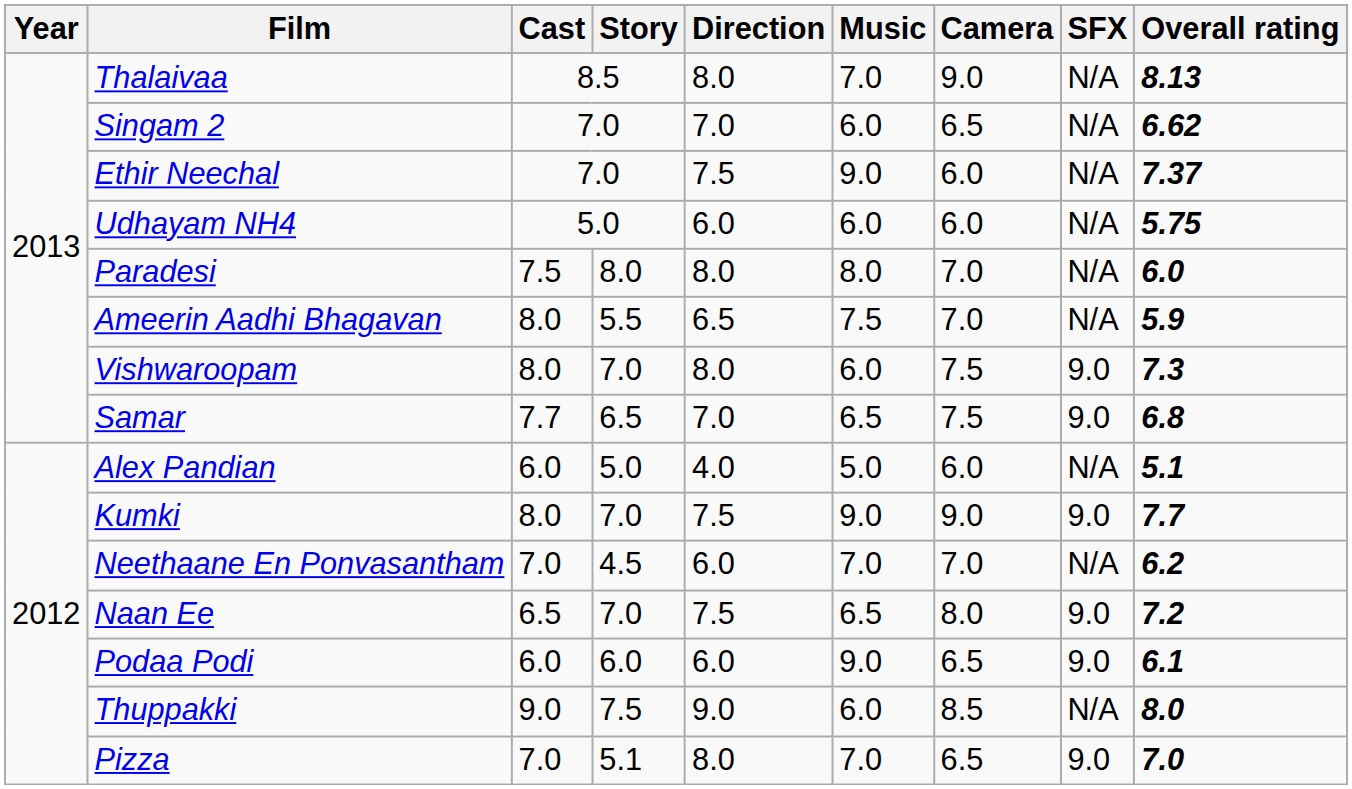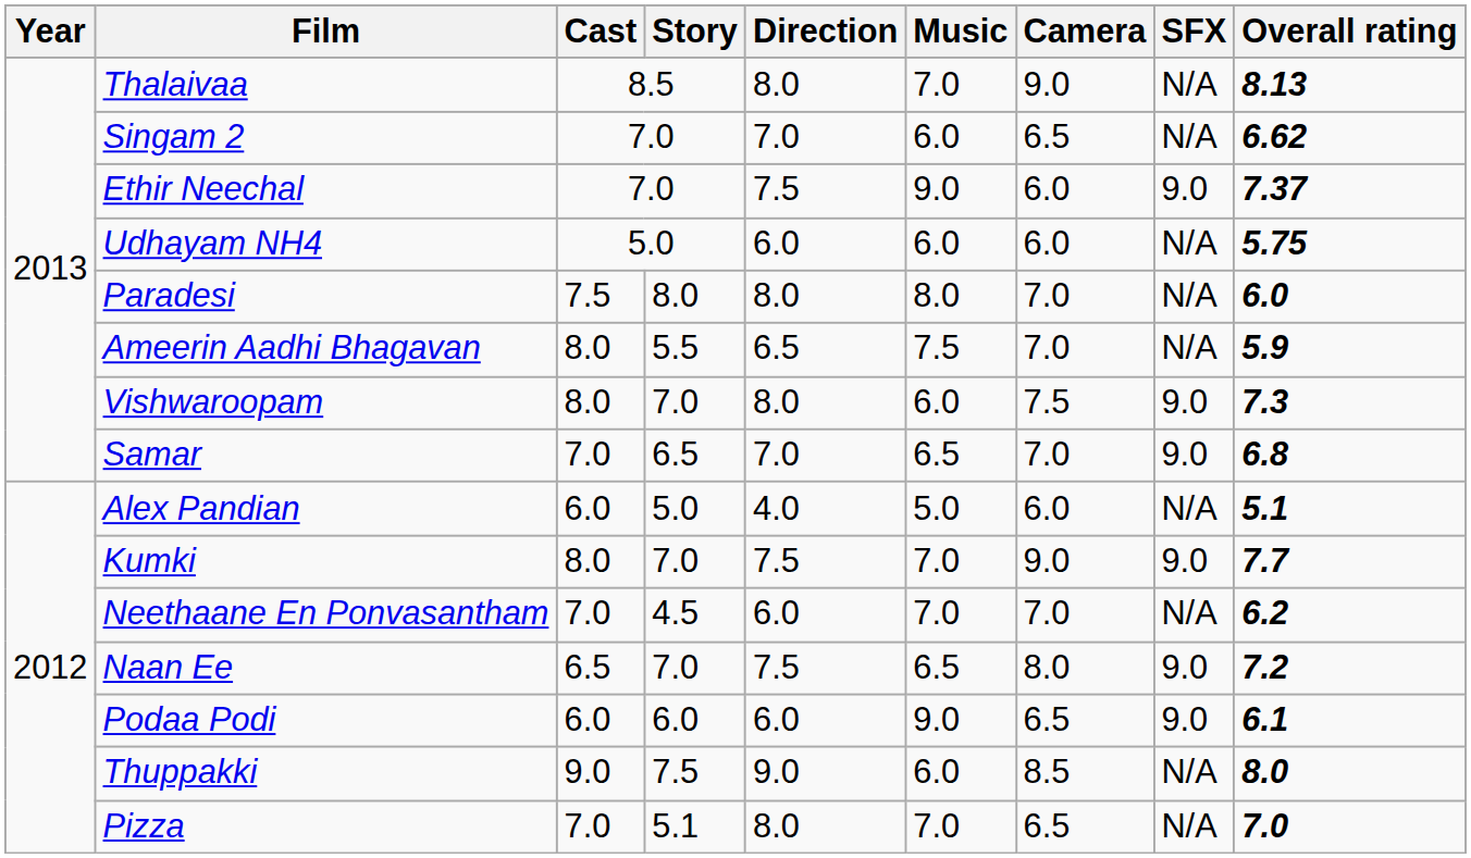Ethir Neechal | SFX: N/A -> 9.0
Samar | Cast: 7.7 -> 7.0
Samar | Camera: 7.5 -> 7.0
Kumki | Music: 9.0 -> 7.0
Pizza | SFX: 9.0 -> N/A
